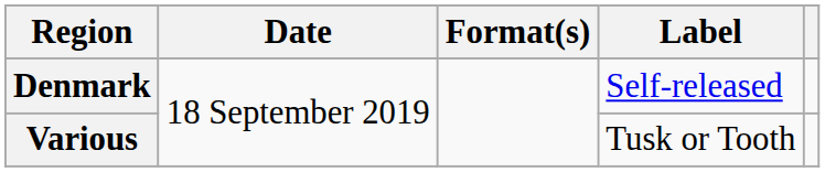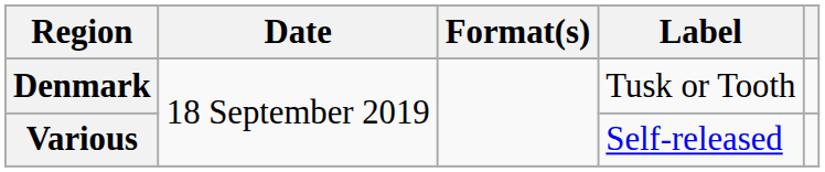Denmark | Label: Self-released -> Tusk or Tooth
Various | Label: Tusk or Tooth -> Self-released
